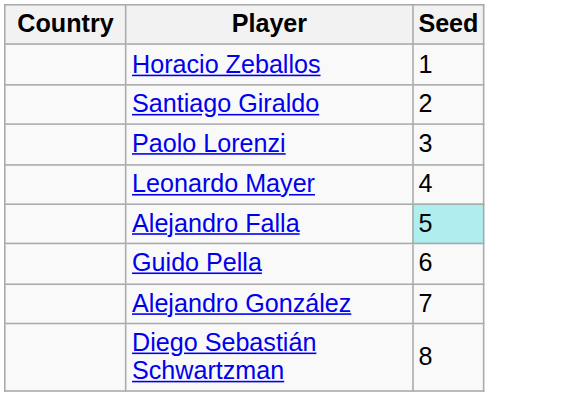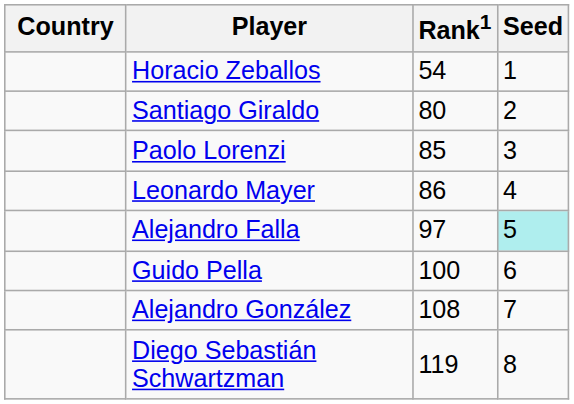+ column: Rank1 | 54 | 80 | 85 | 86 | 97 | 100 | 108 | 119
